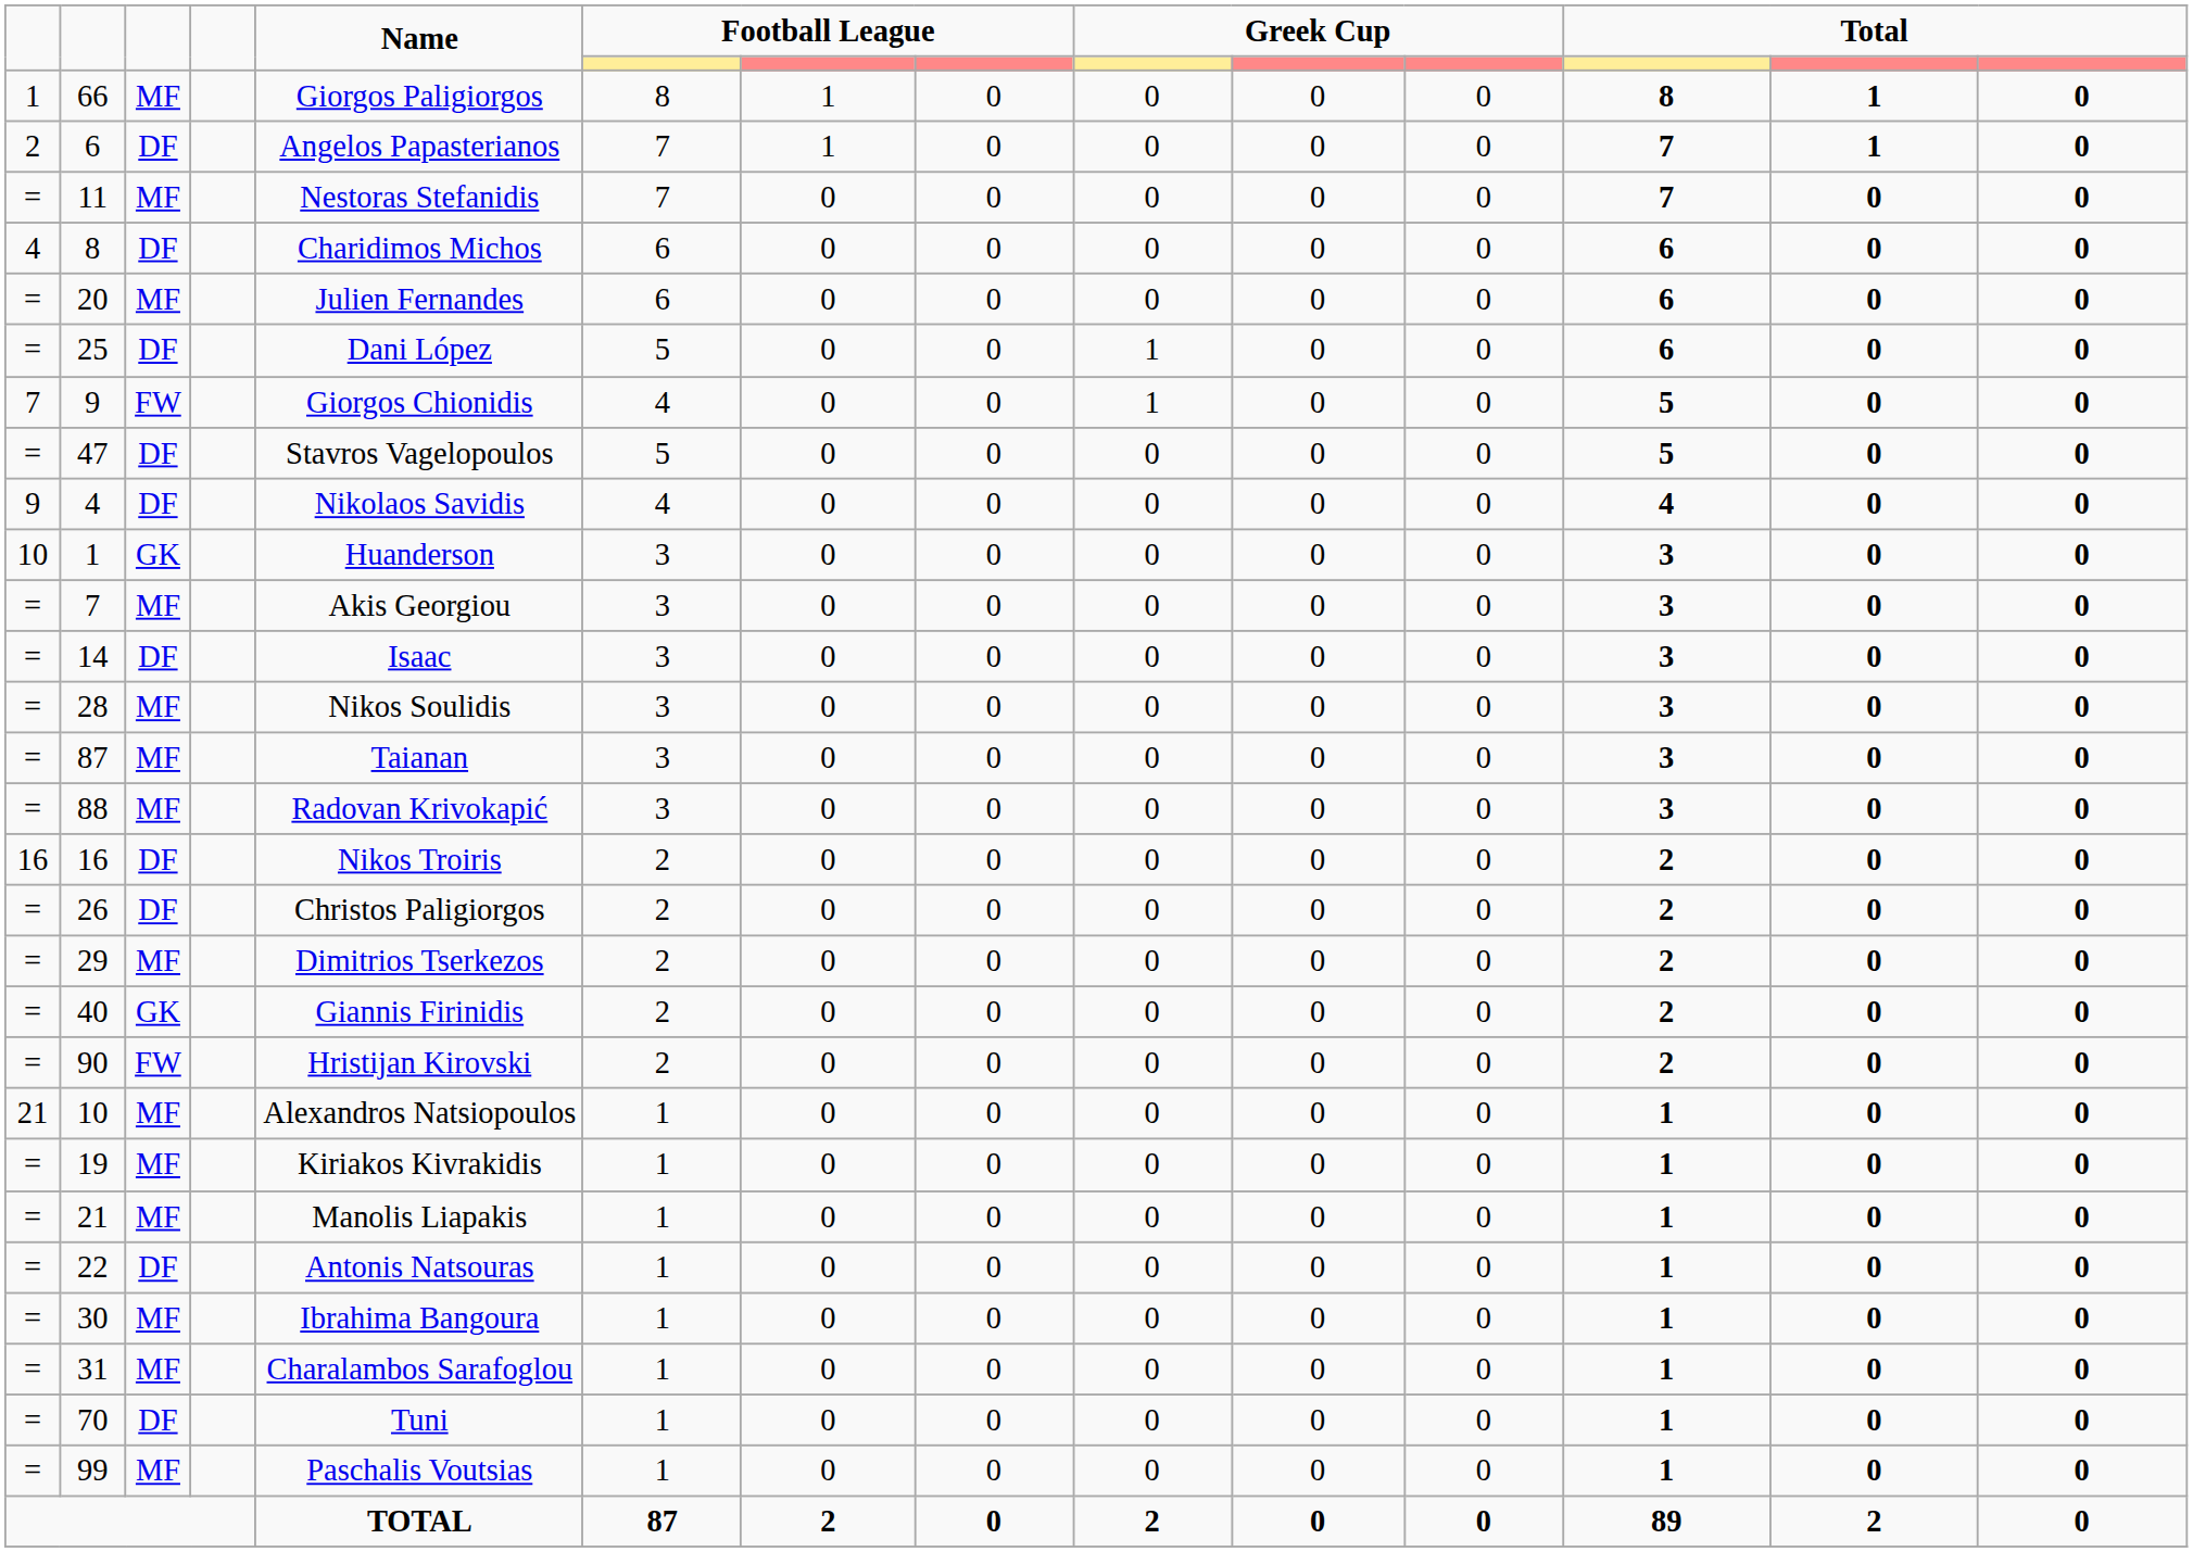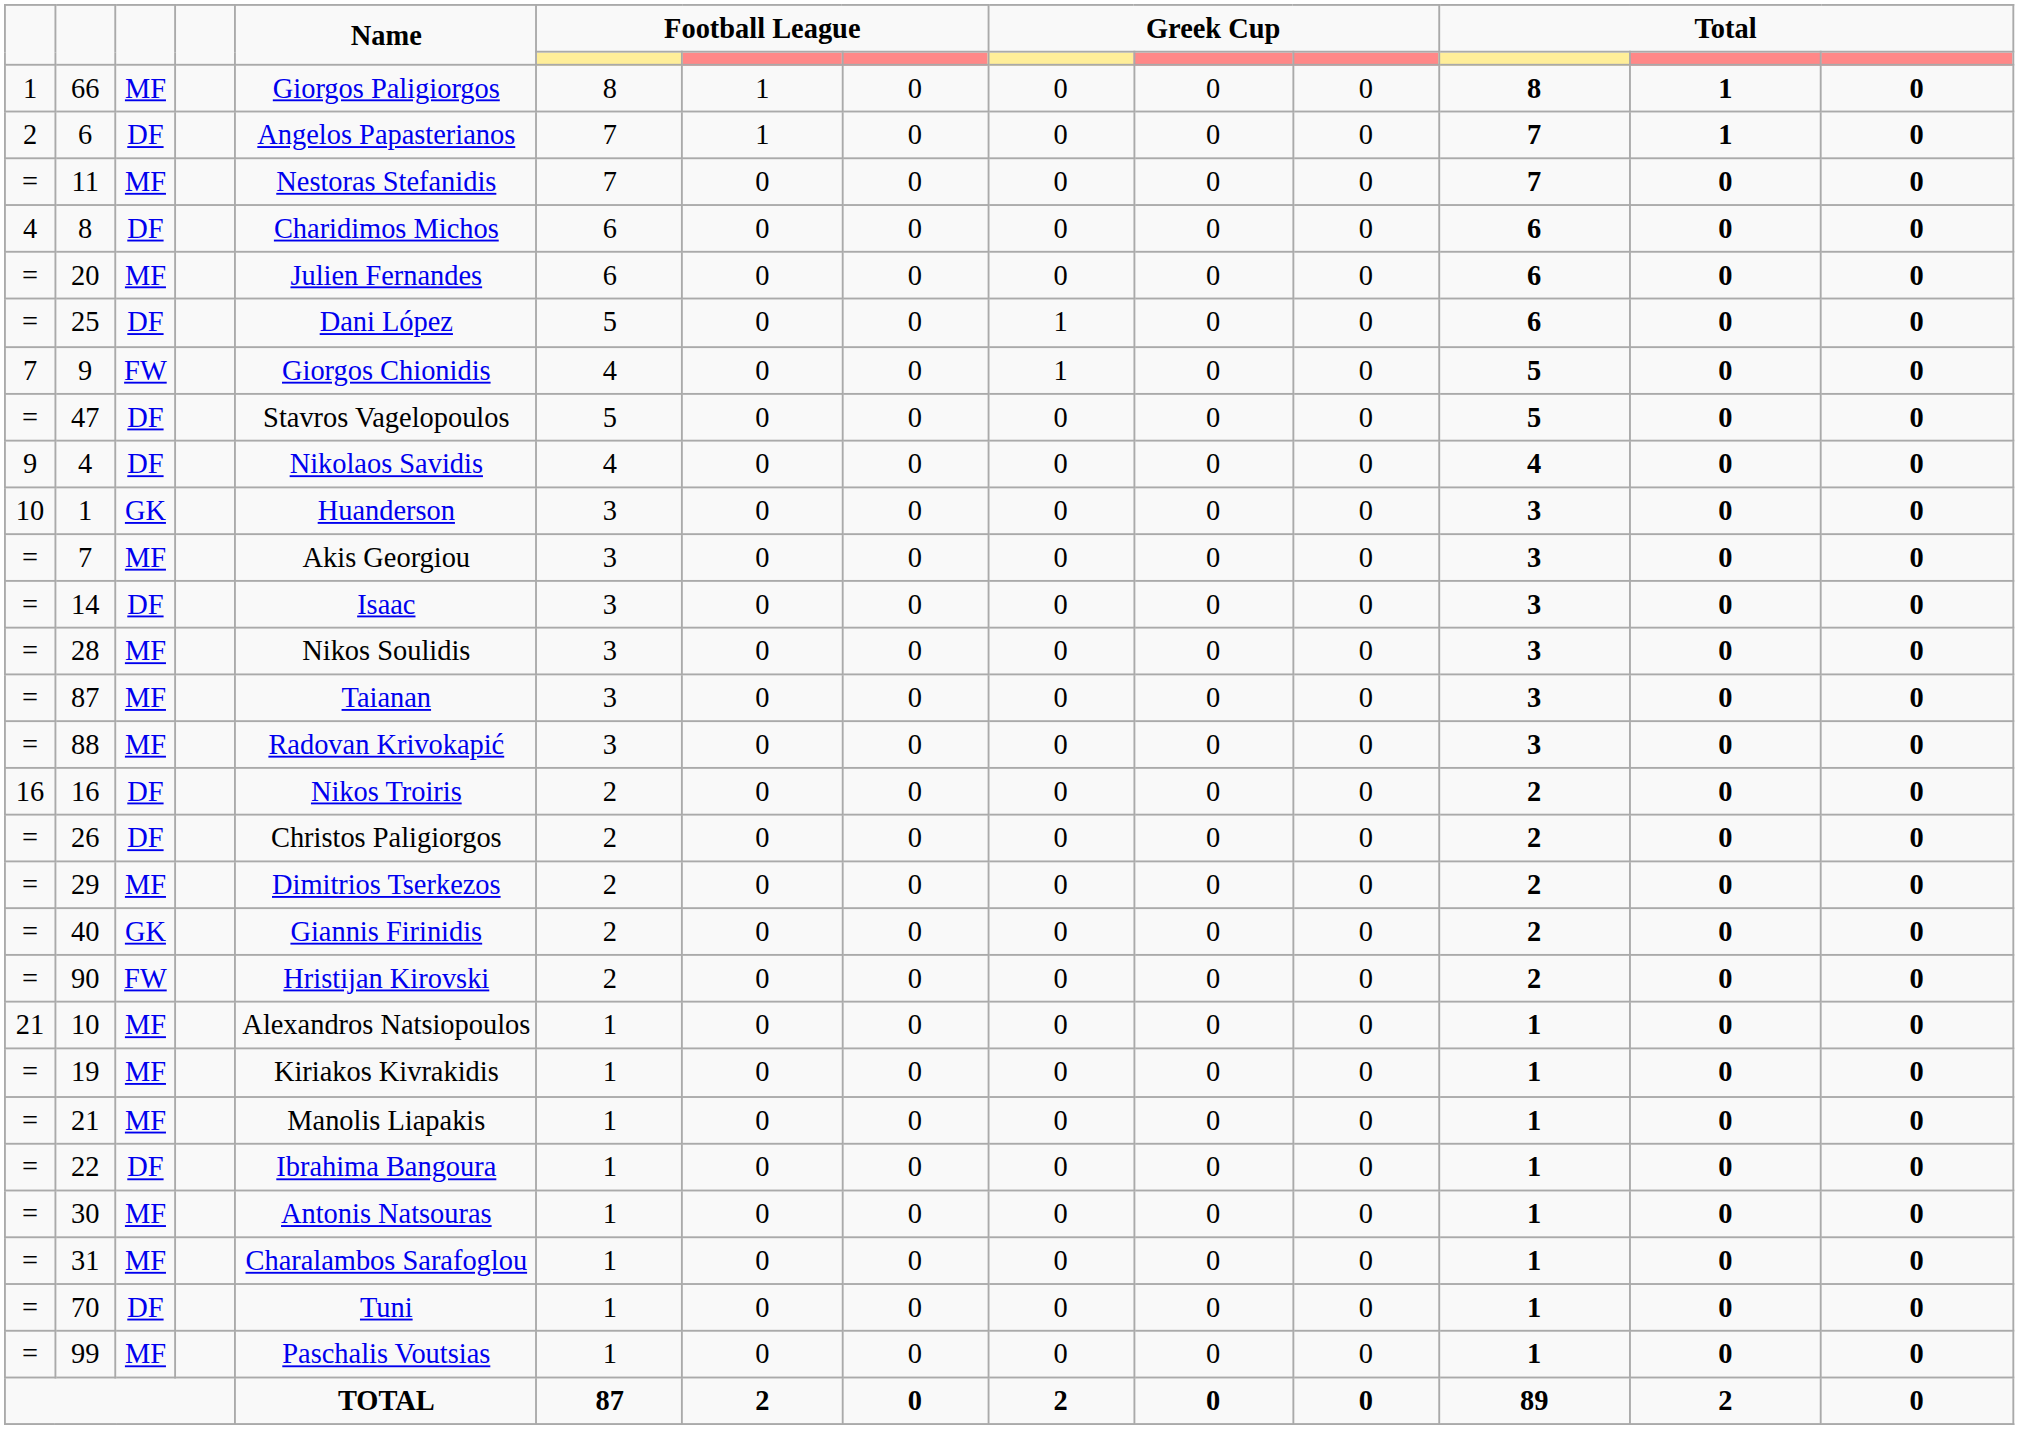22 | Name: Antonis Natsouras -> Ibrahima Bangoura
30 | Name: Ibrahima Bangoura -> Antonis Natsouras
